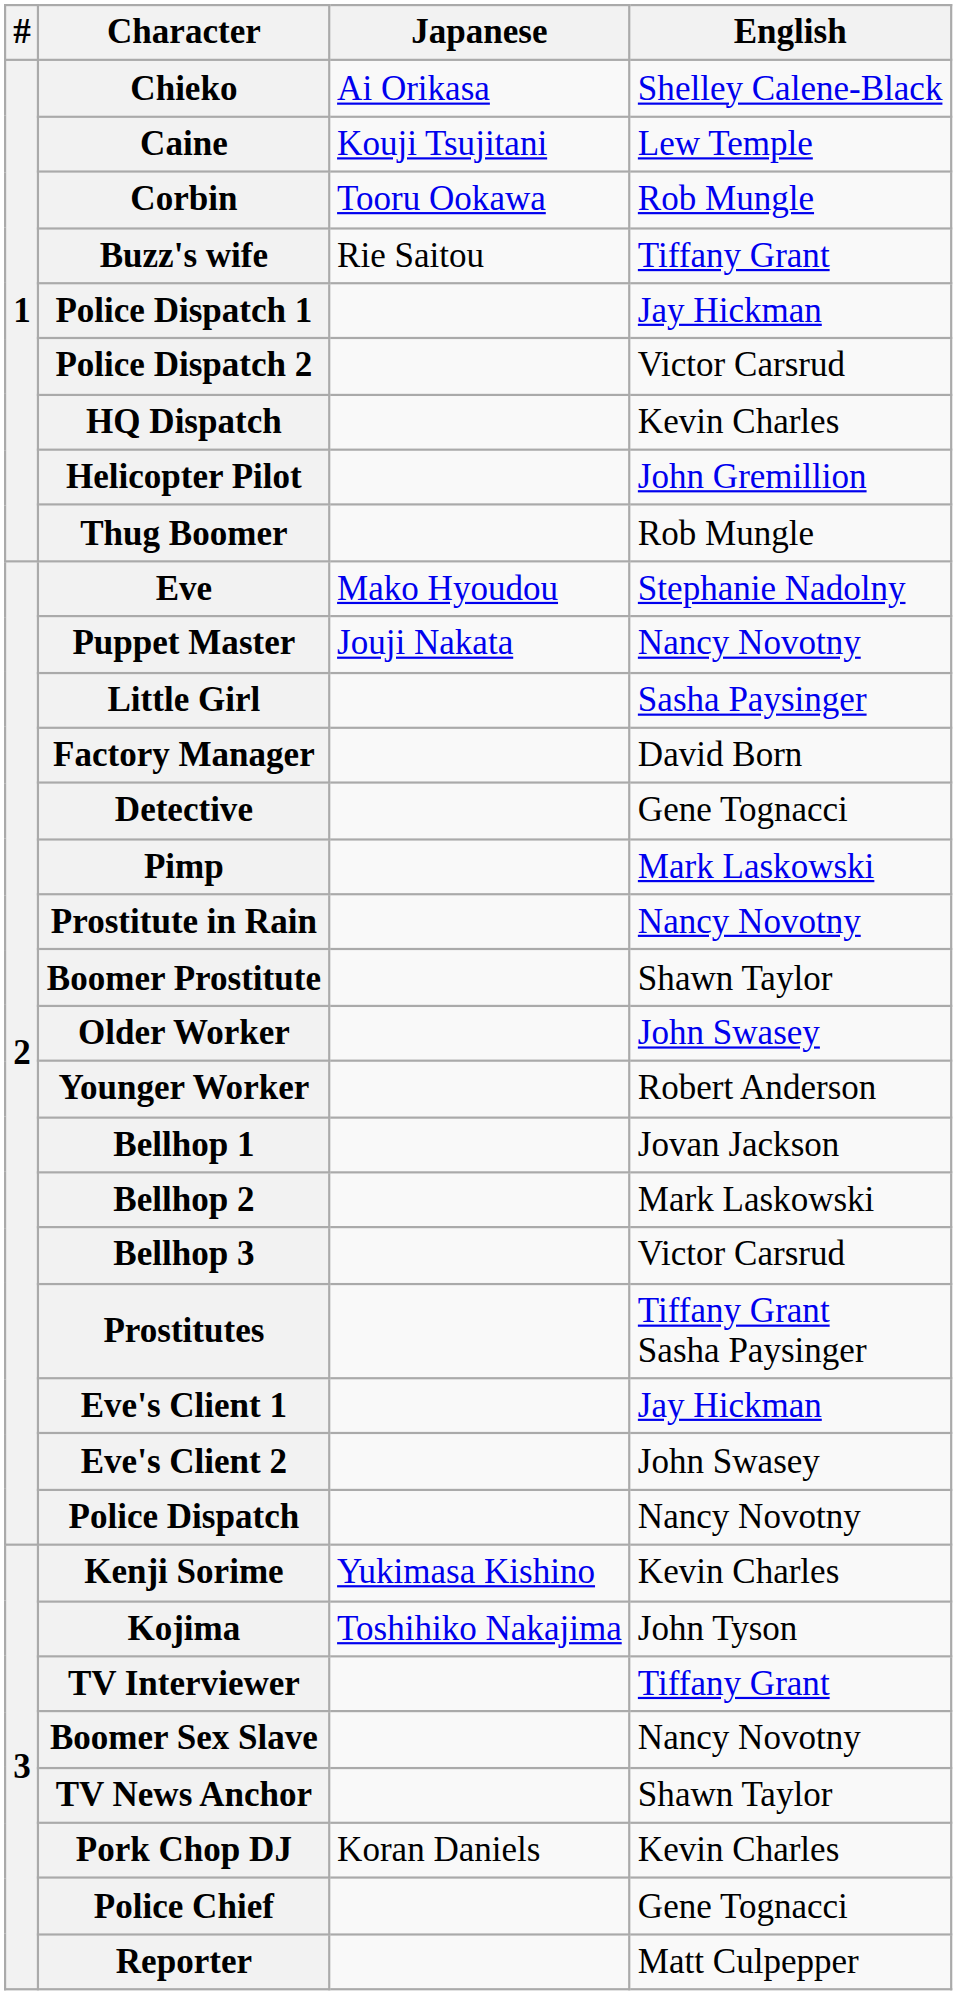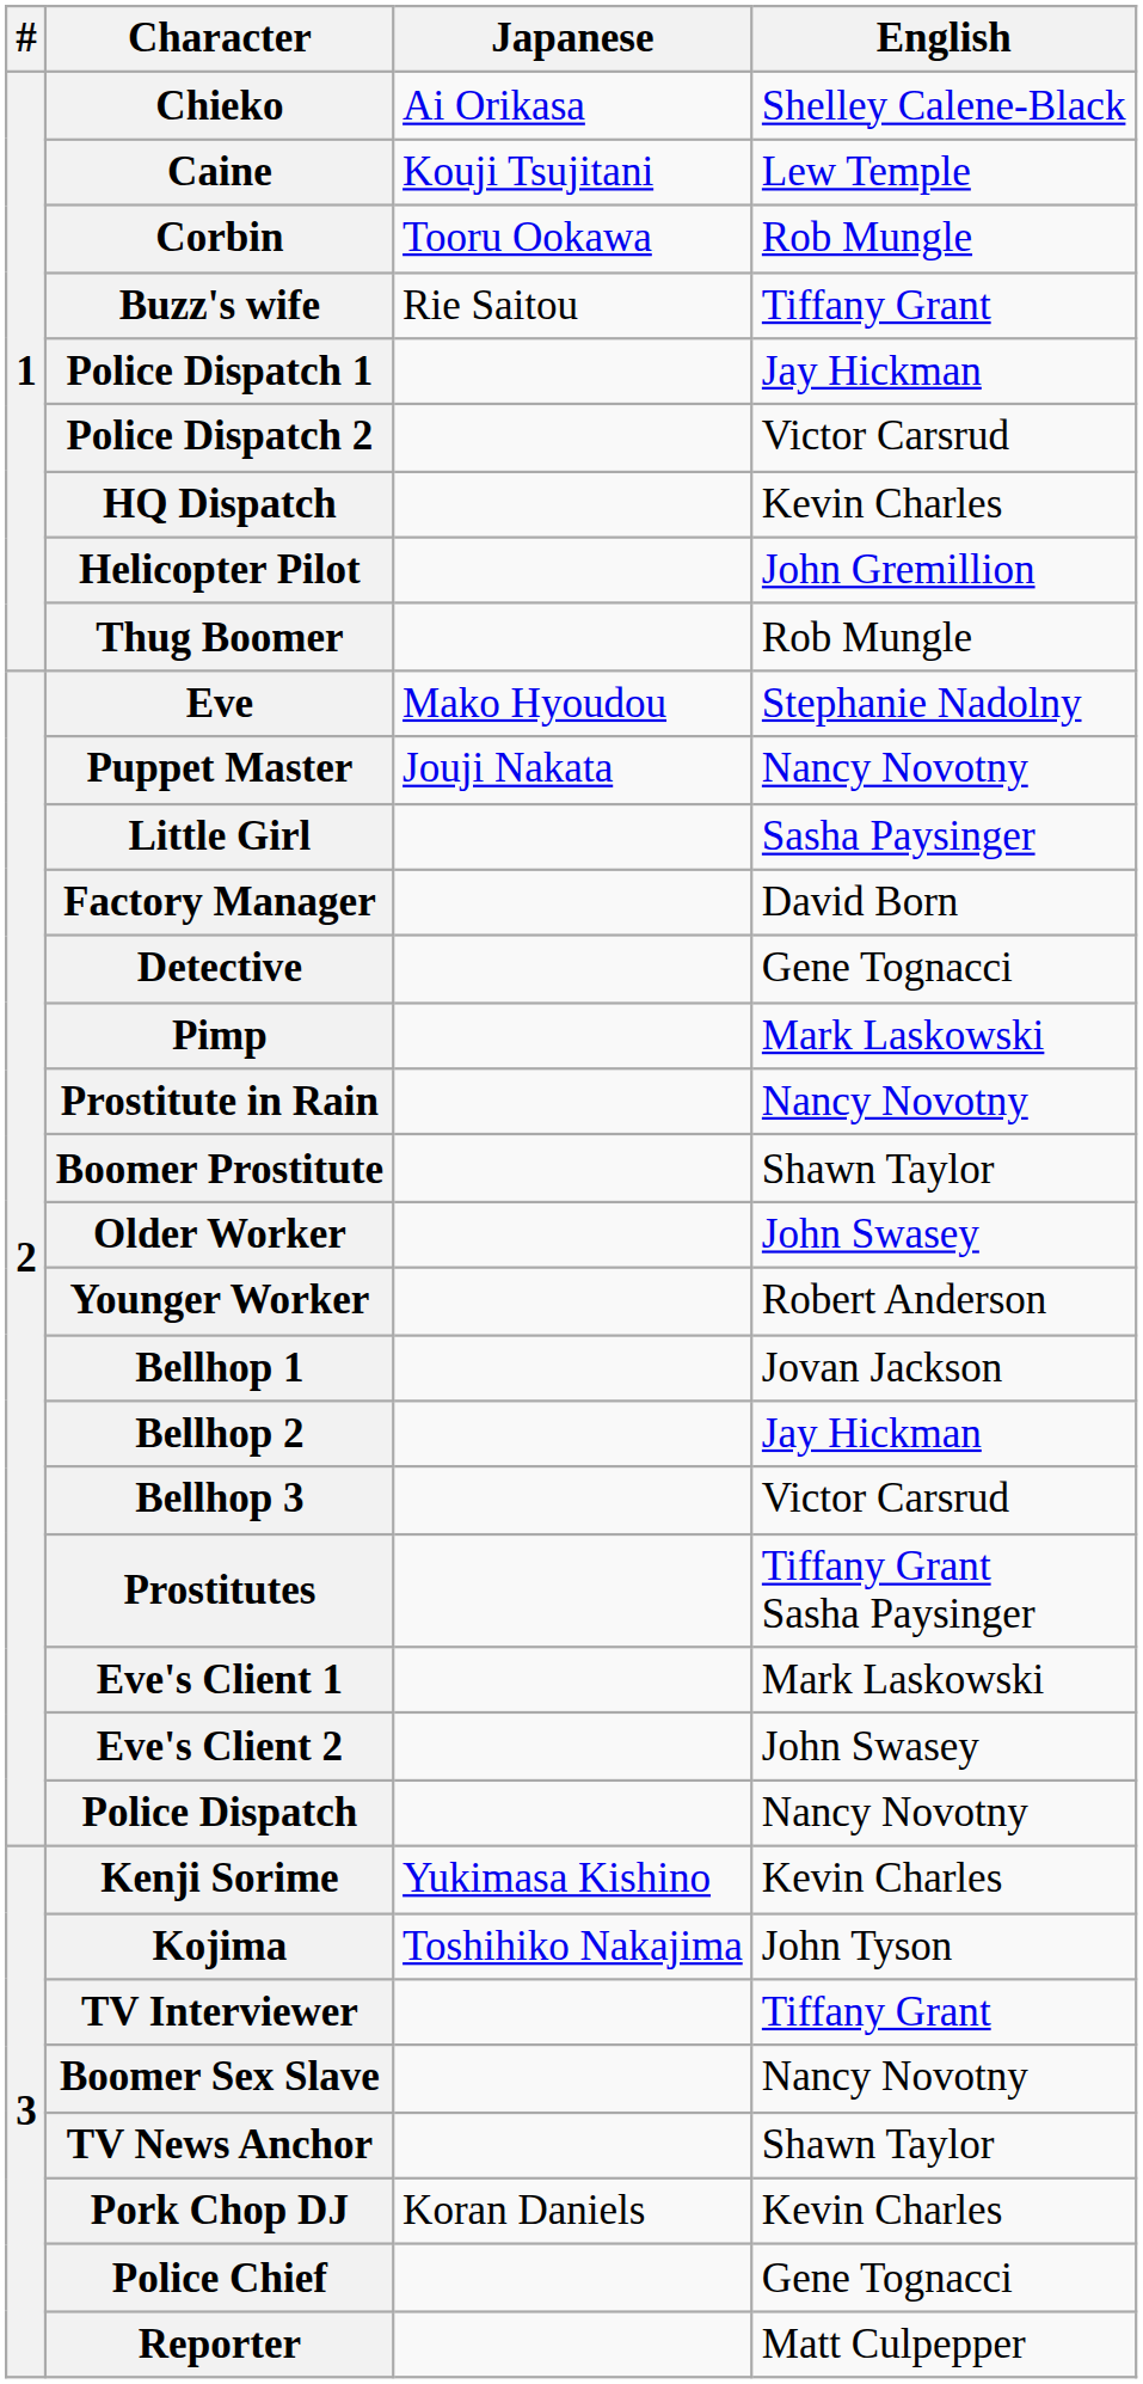Bellhop 2 | English: Mark Laskowski -> Jay Hickman
Eve's Client 1 | English: Jay Hickman -> Mark Laskowski
